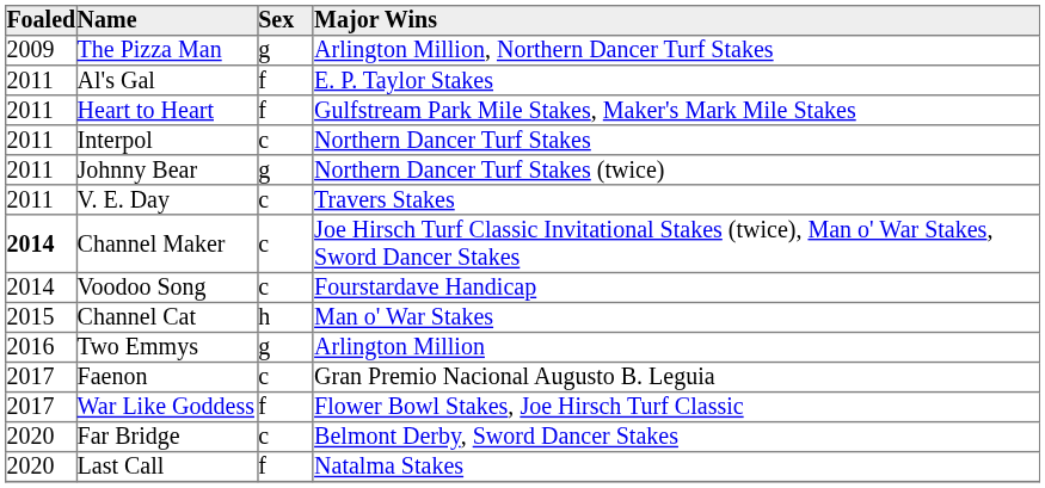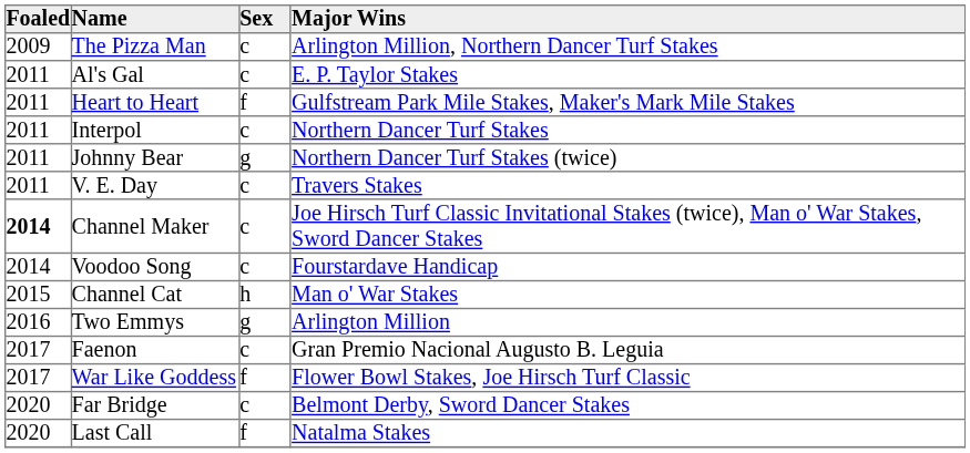The Pizza Man | Sex: g -> c
Al's Gal | Sex: f -> c
